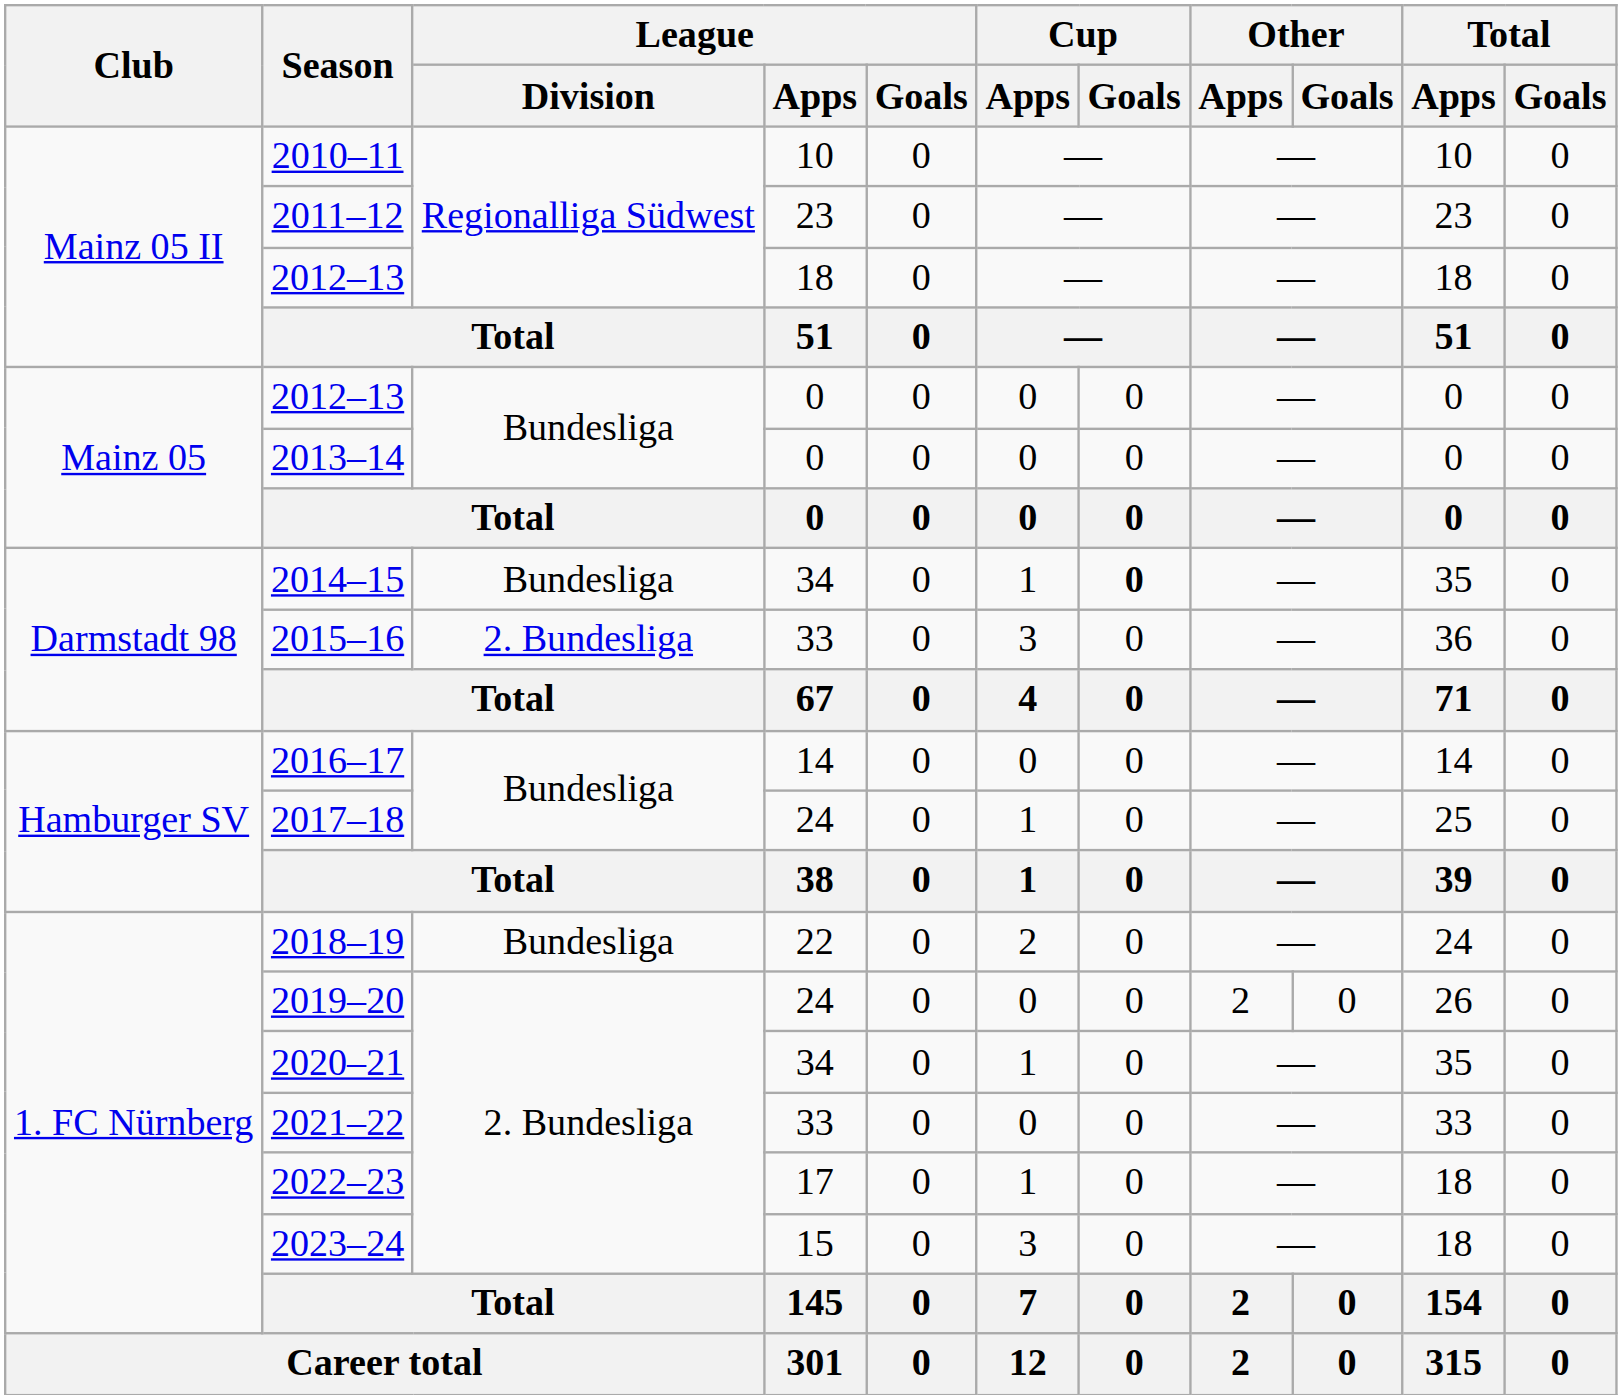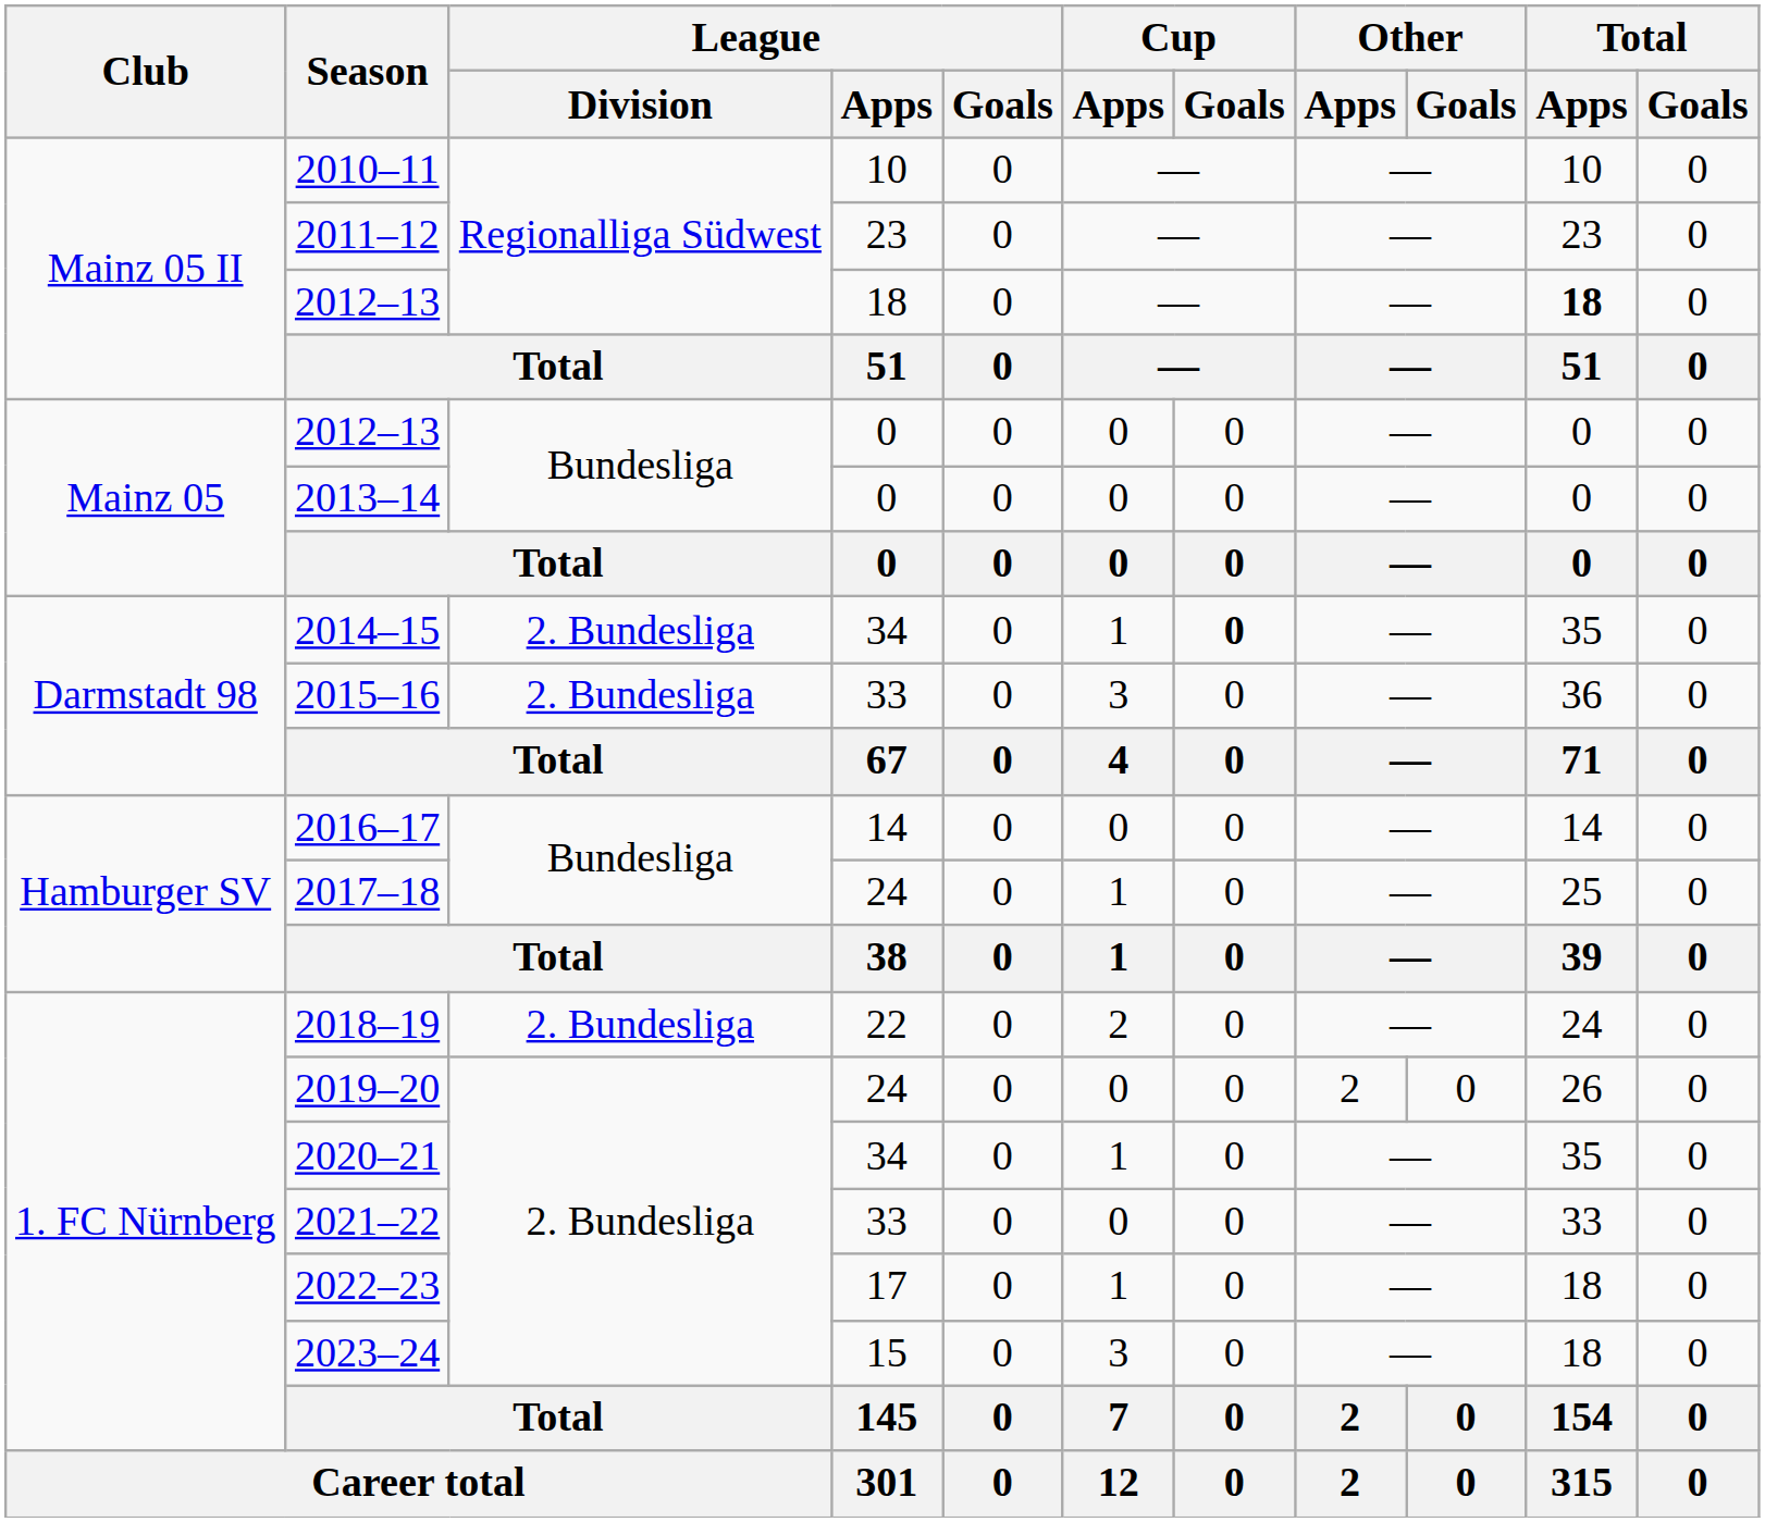2012–13 / 18 | Total / Apps: normal -> bold
2014–15 | League / Division: Bundesliga -> 2. Bundesliga
2018–19 | League / Division: Bundesliga -> 2. Bundesliga
